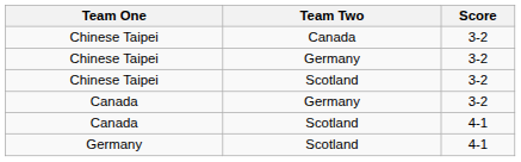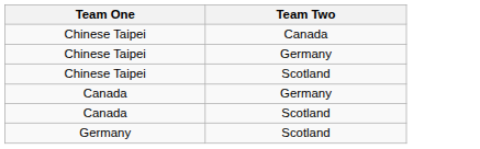- column: Score | 3-2 | 3-2 | 3-2 | 3-2 | 4-1 | 4-1
